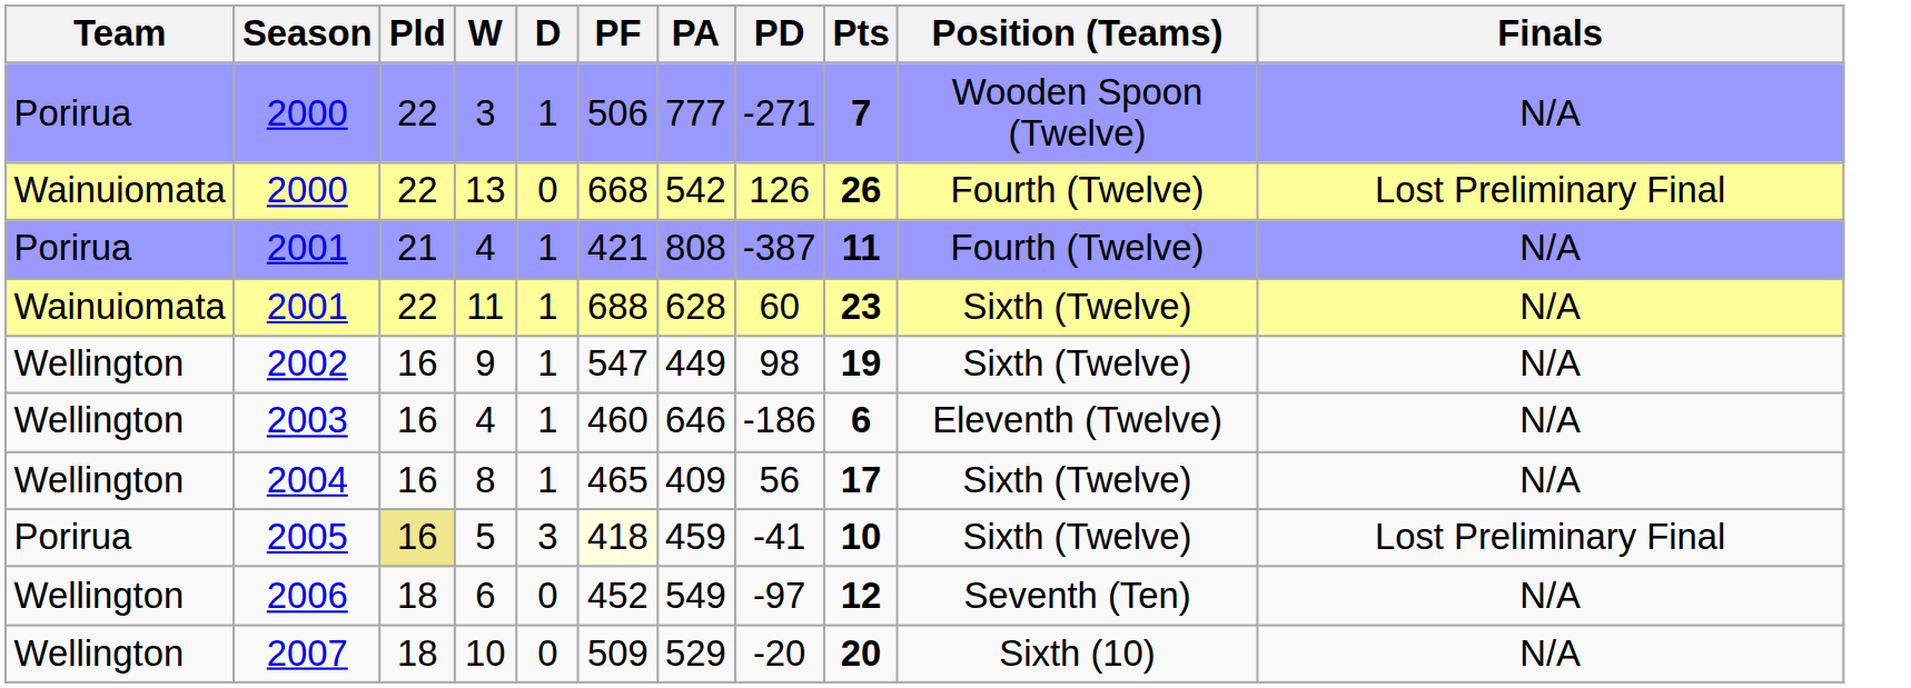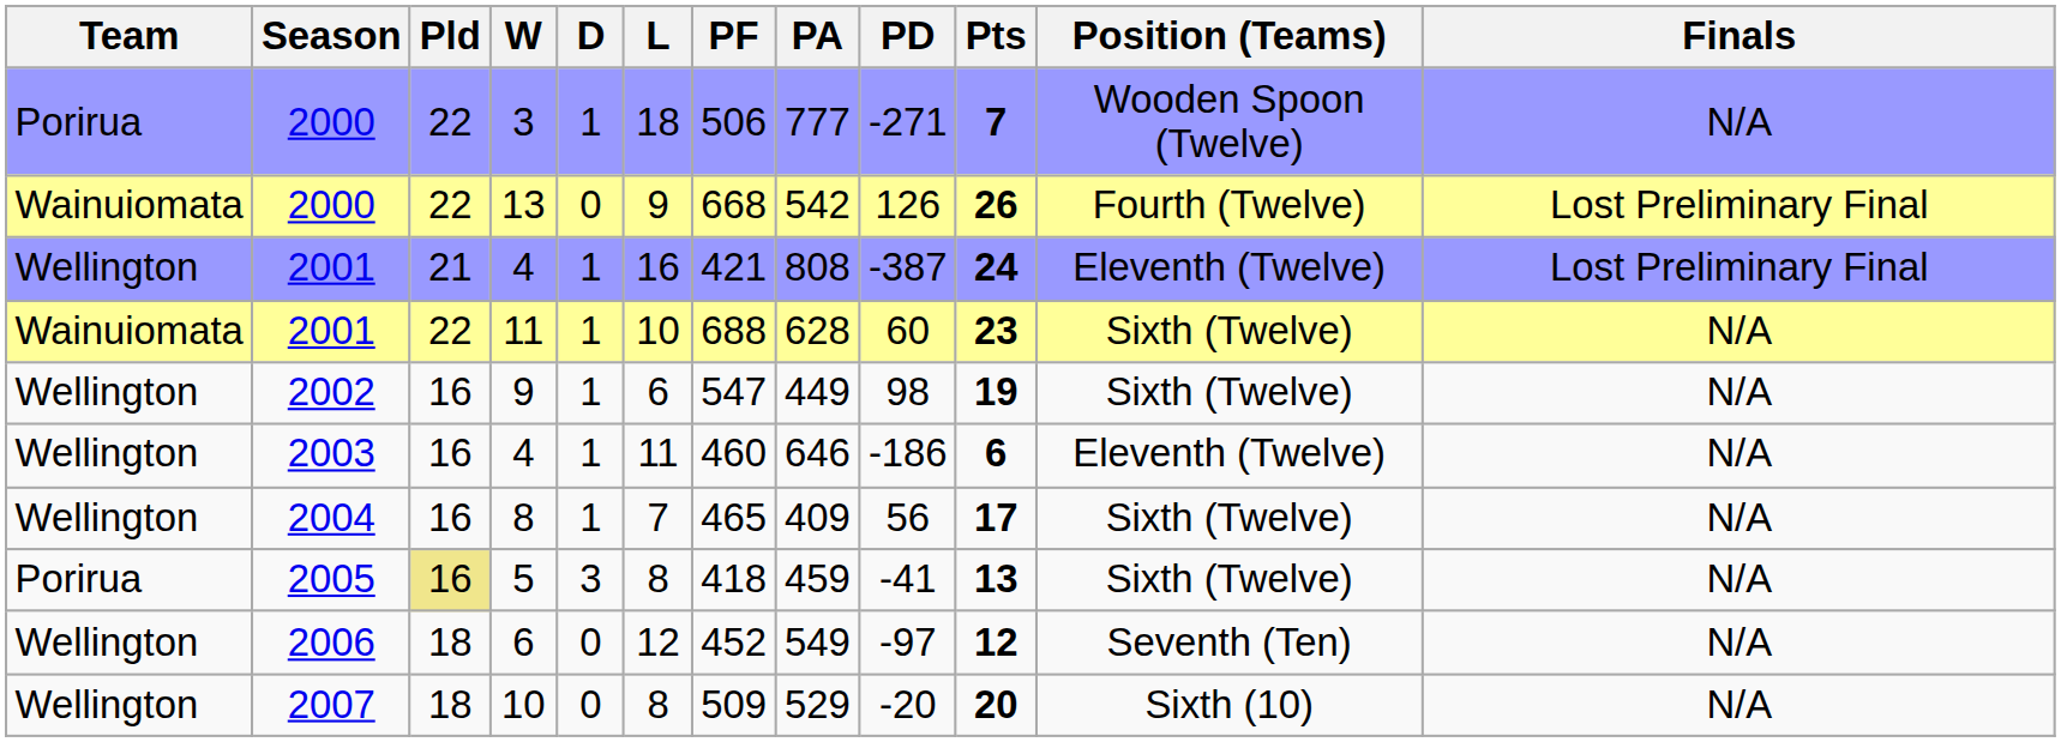+ column: L | 18 | 9 | 16 | 10 | 6 | 11 | 7 | 8 | 12 | 8
2001 / 4 | Team: Porirua -> Wellington
2001 / 4 | Pts: 11 -> 24
2001 / 4 | Position (Teams): Fourth (Twelve) -> Eleventh (Twelve)
2001 / 4 | Finals: N/A -> Lost Preliminary Final
5 | PF: lightyellow background -> no background
5 | Pts: 10 -> 13
5 | Finals: Lost Preliminary Final -> N/A
